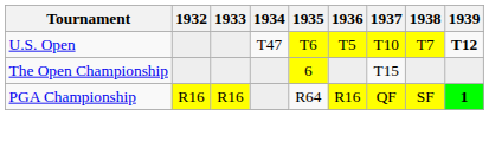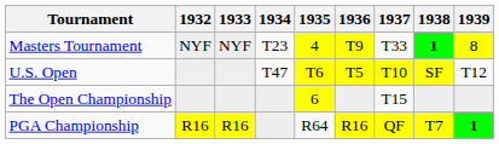+ row: Masters Tournament | NYF | NYF | T23 | 4 | T9 | T33 | 1 | 8
U.S. Open | 1938: T7 -> SF
U.S. Open | 1939: bold -> normal
PGA Championship | 1938: SF -> T7
